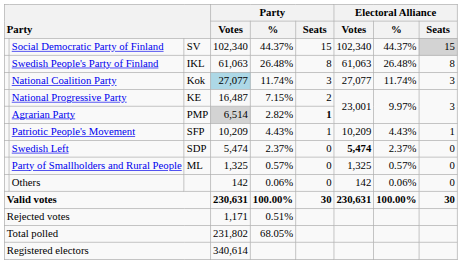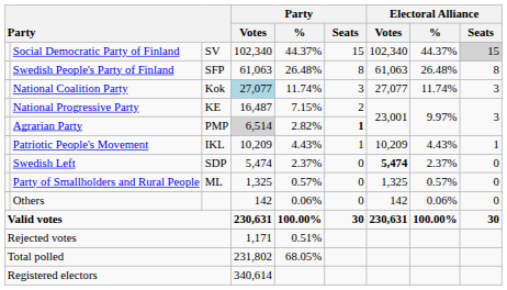Swedish People's Party of Finland | column 3: IKL -> SFP
Patriotic People's Movement | column 3: SFP -> IKL
